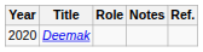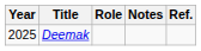Deemak | Year: 2020 -> 2025
